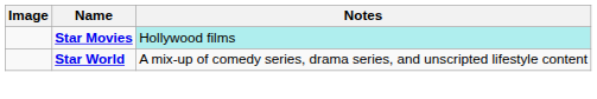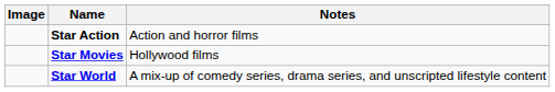+ row: Star Action | Action and horror films
Star Movies | Notes: paleturquoise background -> no background
